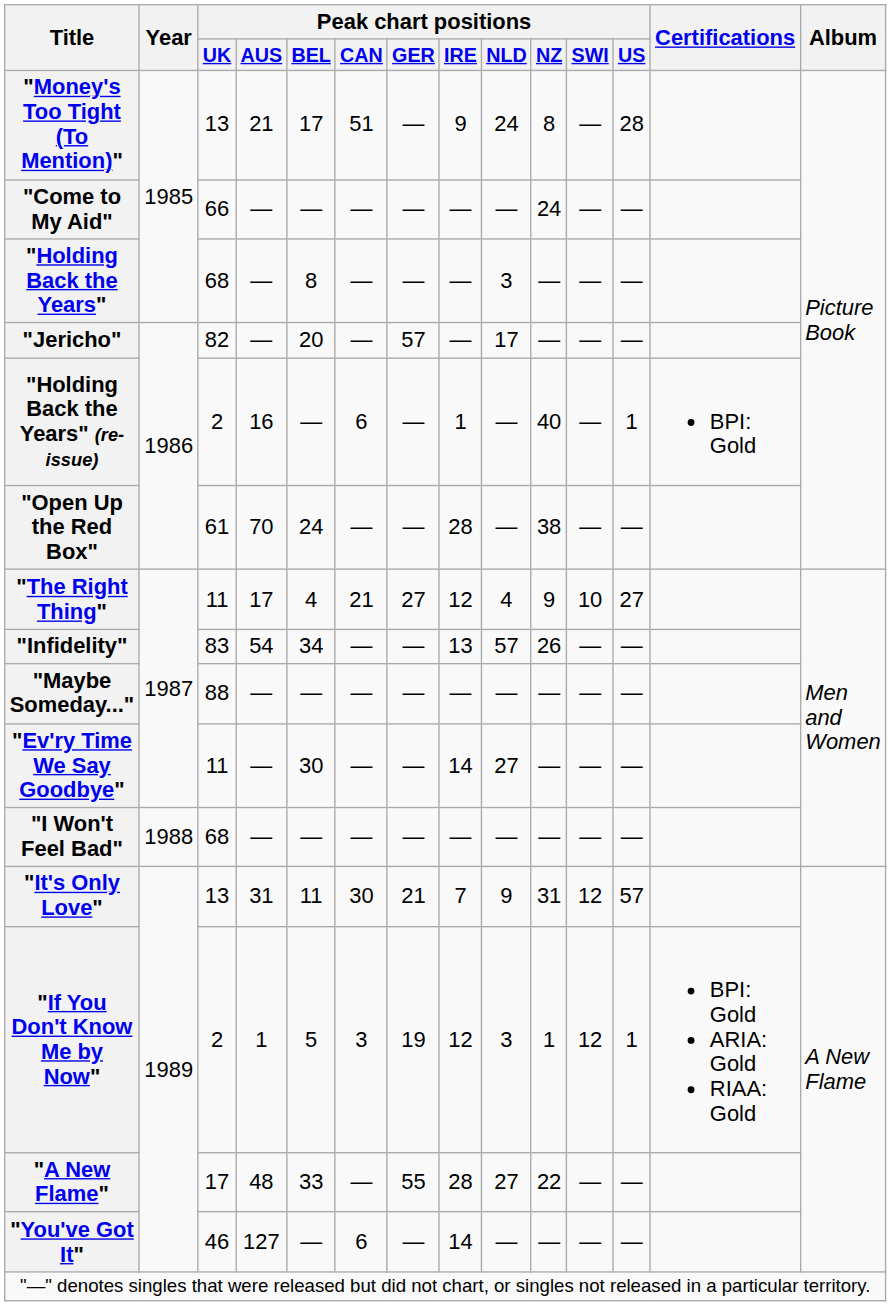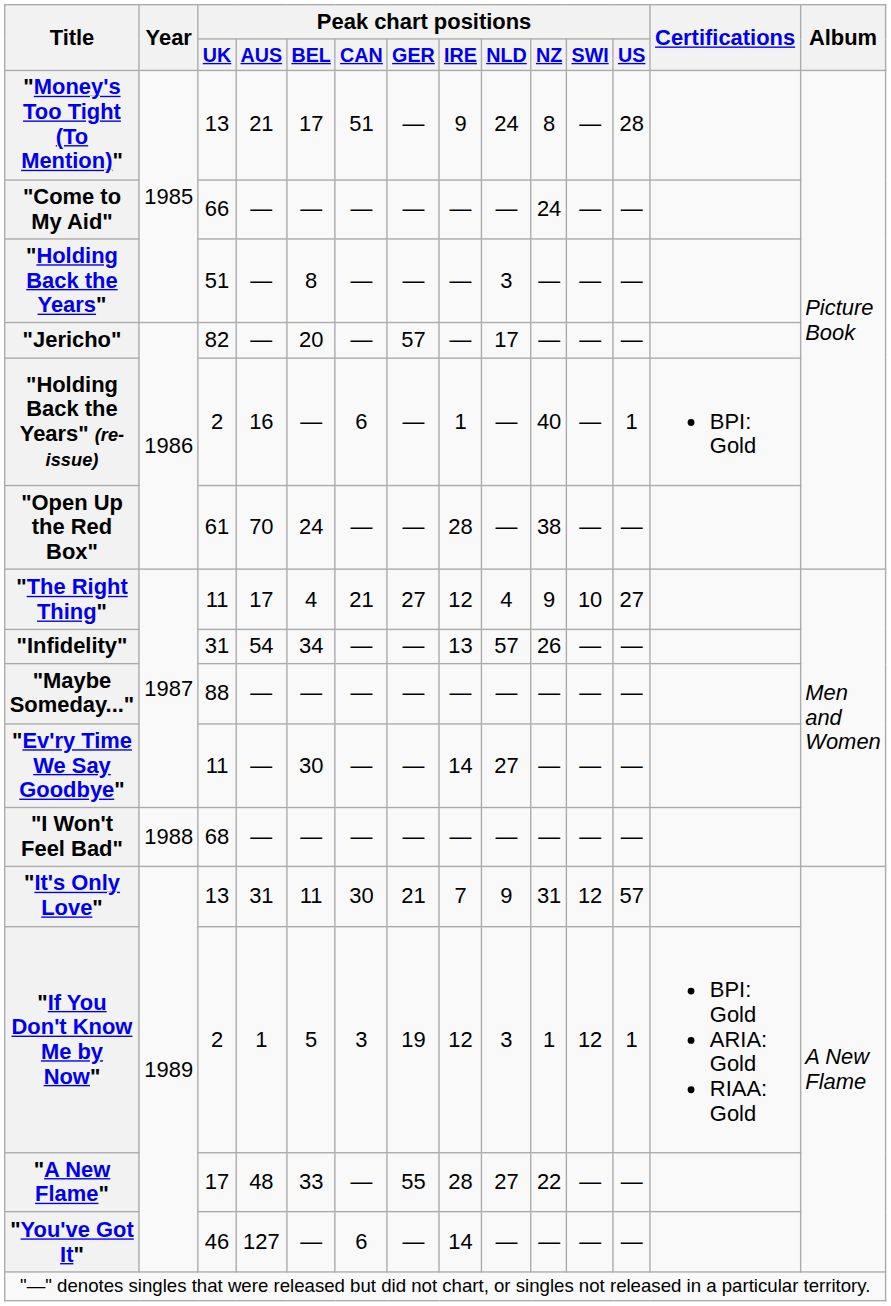"Holding Back the Years" | Peak chart positions / UK: 68 -> 51
"Infidelity" | Peak chart positions / UK: 83 -> 31
